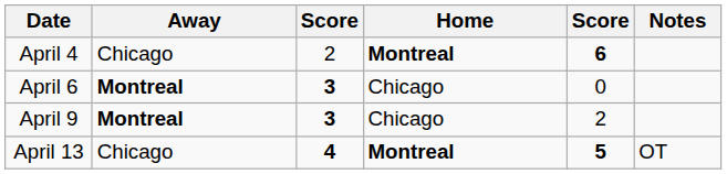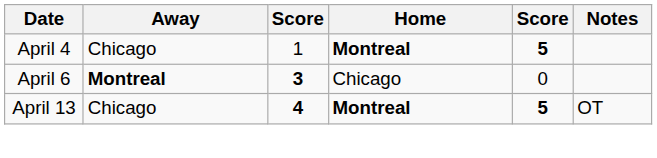April 4 | column 3: 2 -> 1
April 4 | column 5: 6 -> 5
- row: April 9 | Montreal | 3 | Chicago | 2
